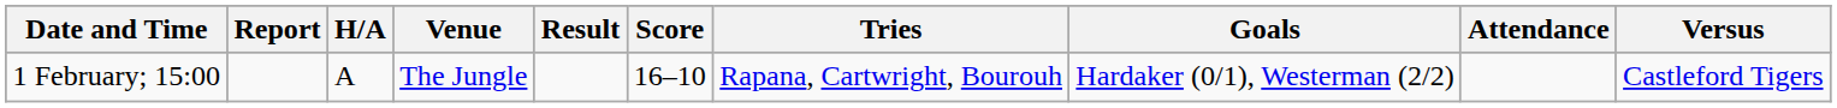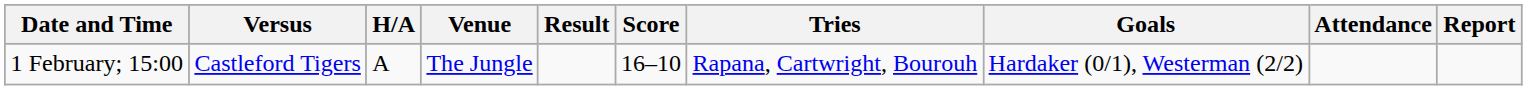columns swapped: Versus <-> Report
